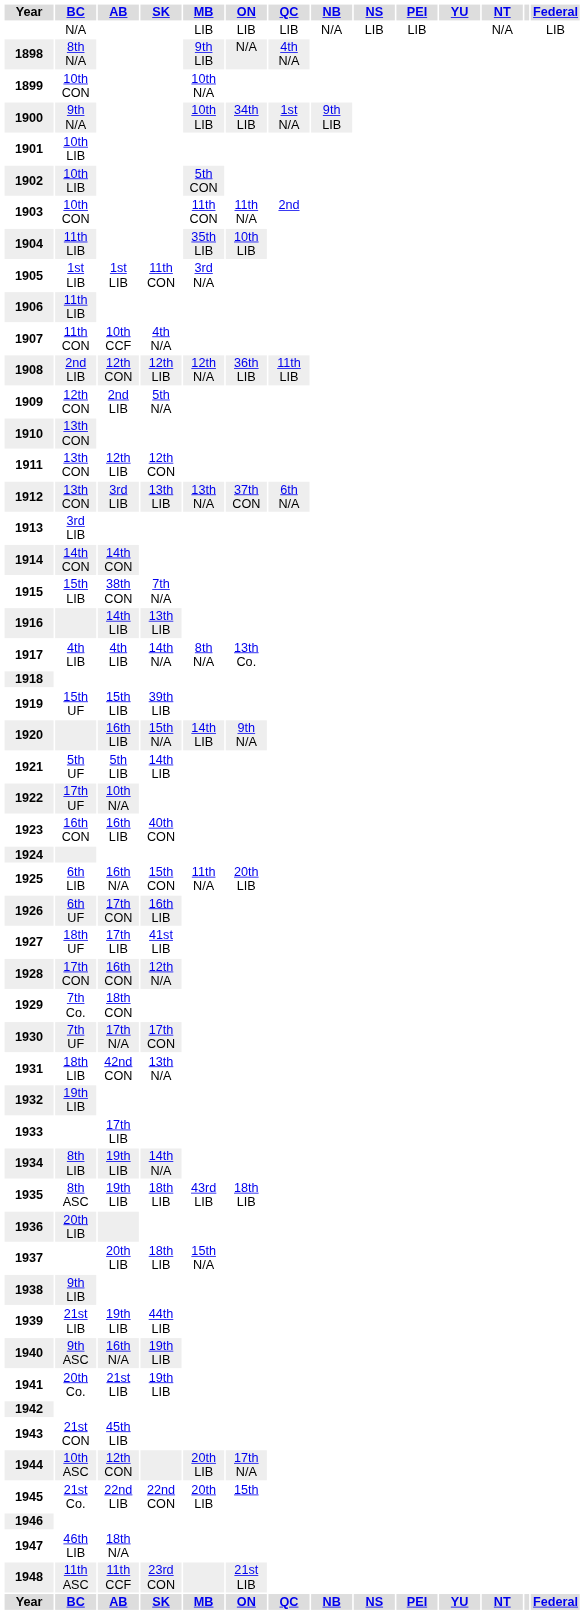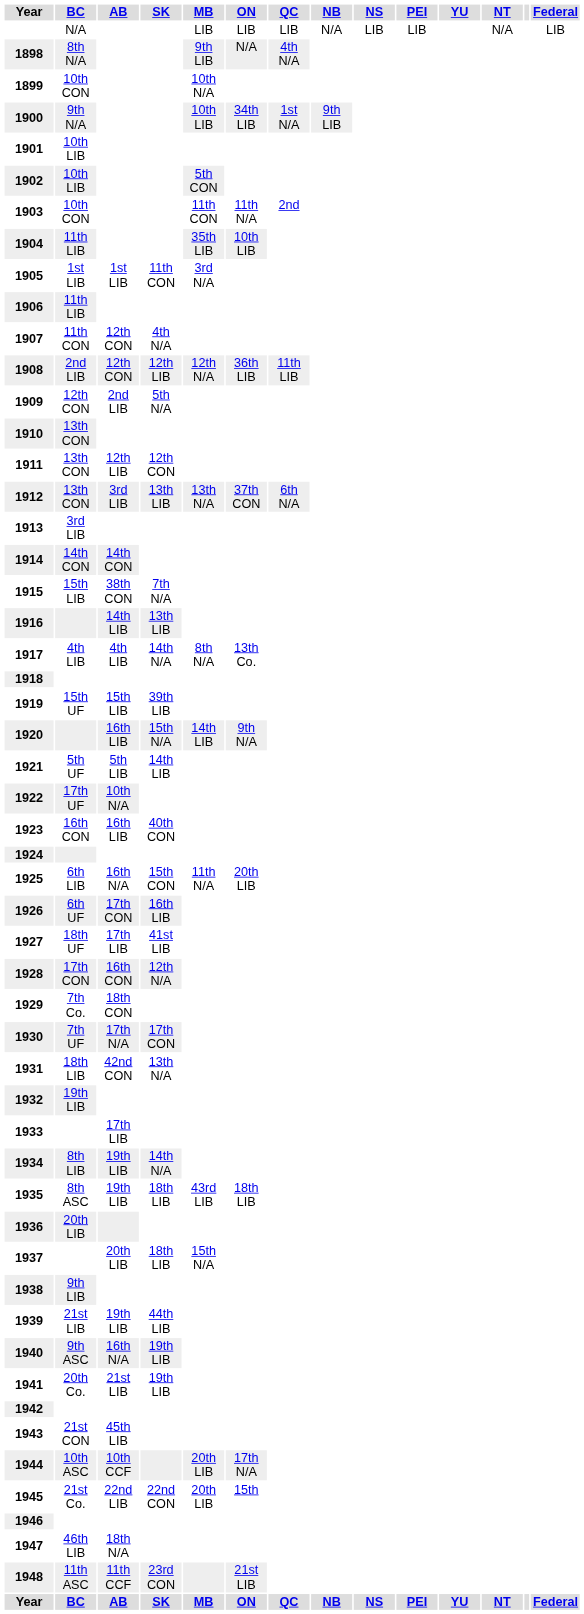1907 | AB: 10th CCF -> 12th CON
1944 | AB: 12th CON -> 10th CCF
